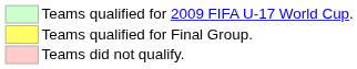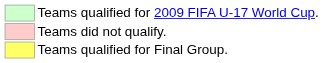rows swapped: Teams qualified for Final Group. <-> Teams did not qualify.
